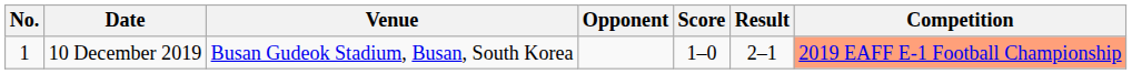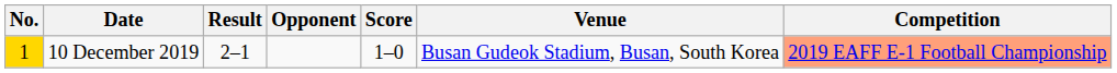columns swapped: Venue <-> Result
10 December 2019 | No.: no background -> gold background
